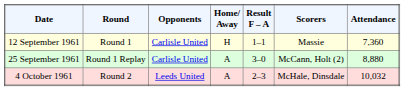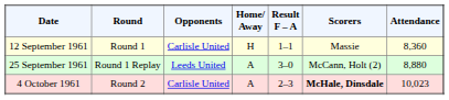12 September 1961 | Attendance: 7,360 -> 8,360
25 September 1961 | Opponents: Carlisle United -> Leeds United
4 October 1961 | Opponents: Leeds United -> Carlisle United
4 October 1961 | Scorers: normal -> bold
4 October 1961 | Attendance: 10,032 -> 10,023
